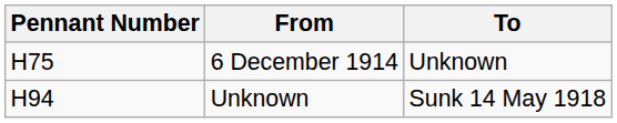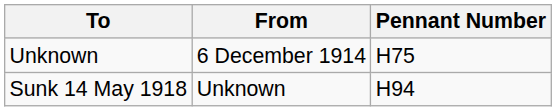columns swapped: Pennant Number <-> To
